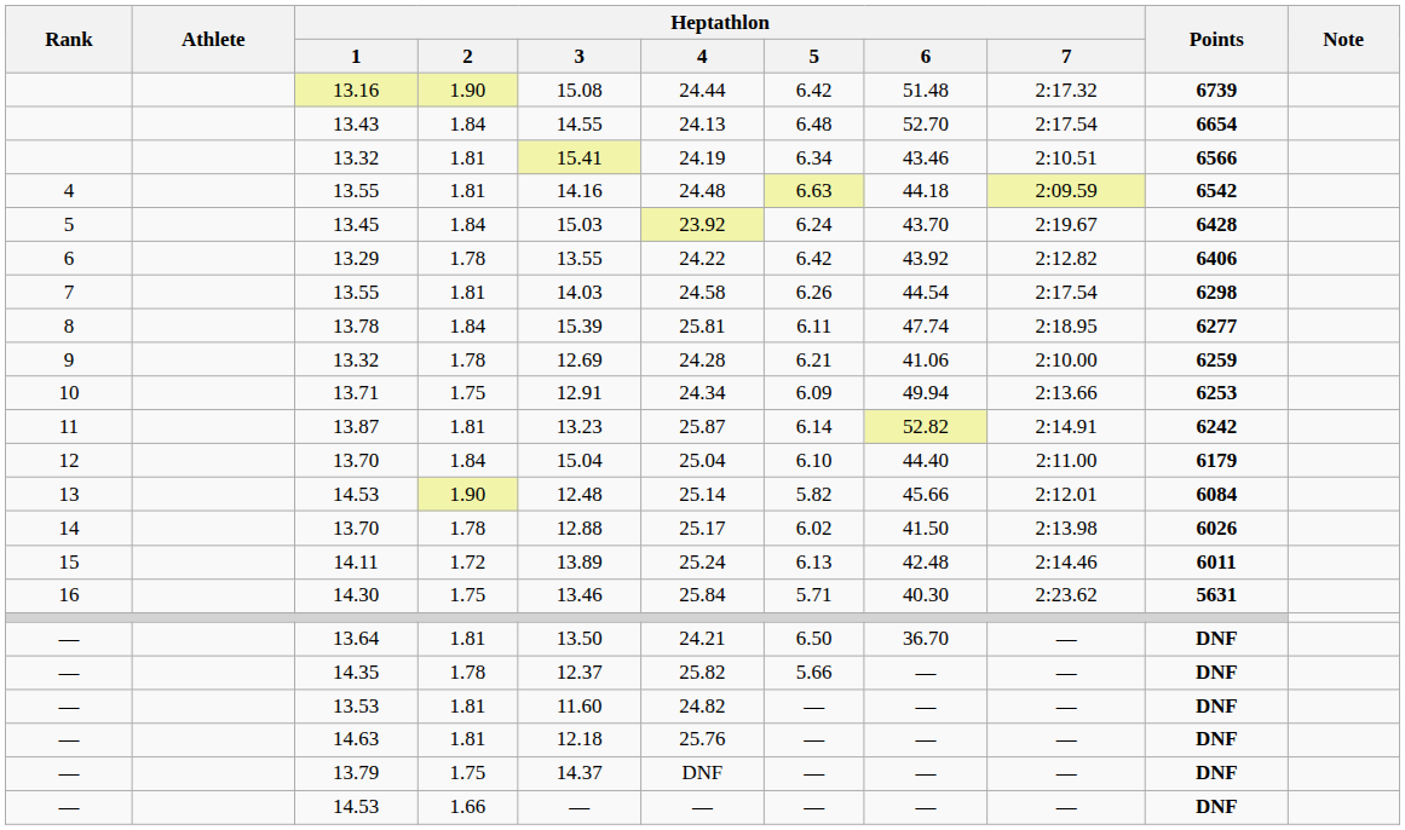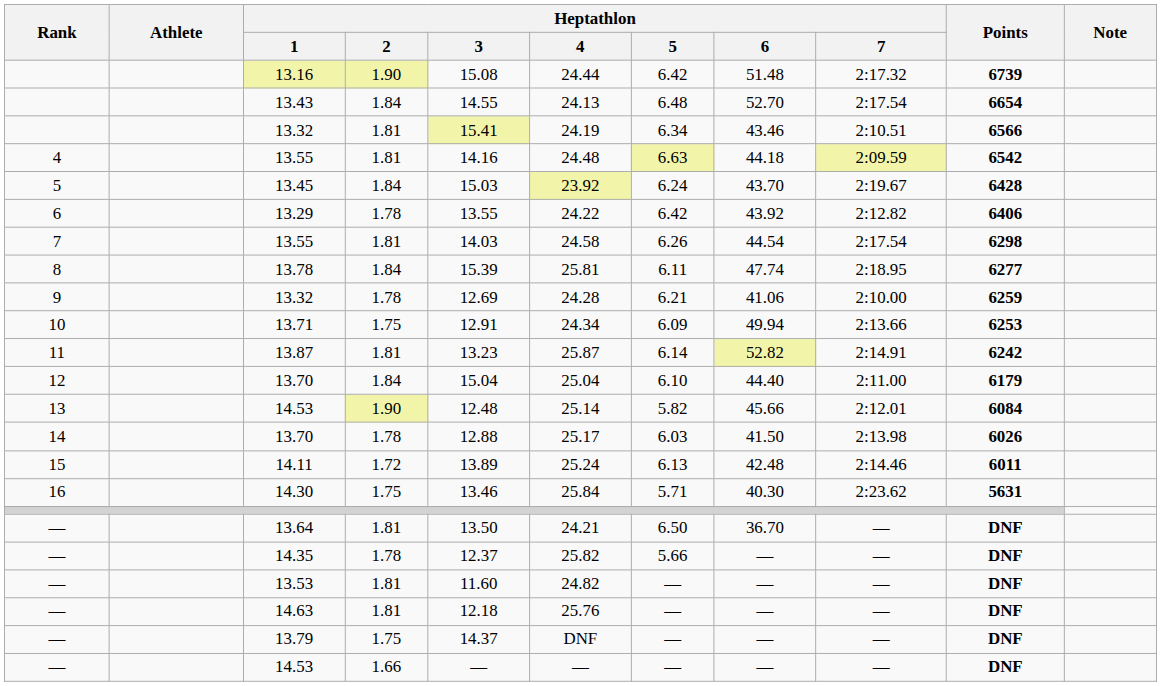14 / 13.70 | Heptathlon / 5: 6.02 -> 6.03
